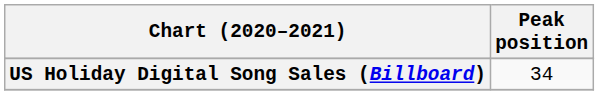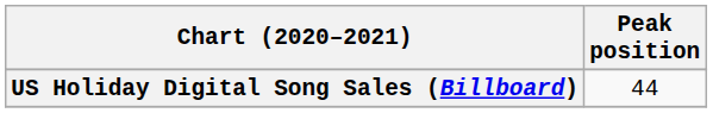US Holiday Digital Song Sales (Billboard) | Peak position: 34 -> 44
